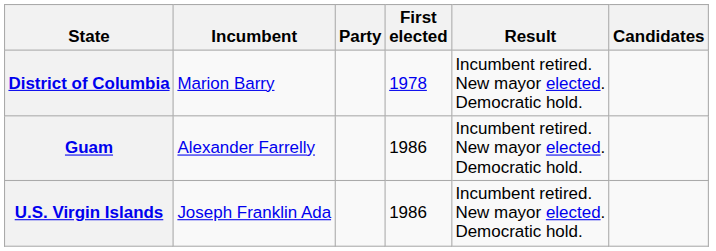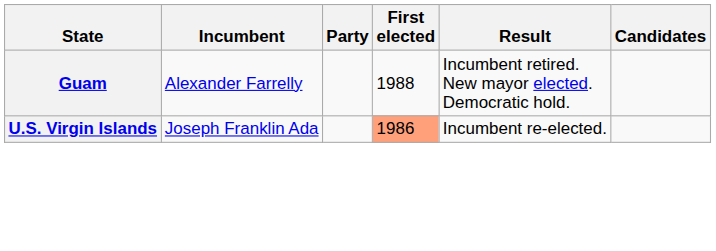- row: District of Columbia | Marion Barry | 1978 | Incumbent retired. New mayor elected. Democratic hold.
Guam | First elected: 1986 -> 1988
U.S. Virgin Islands | First elected: no background -> lightsalmon background
U.S. Virgin Islands | Result: Incumbent retired. New mayor elected. Democratic hold. -> Incumbent re-elected.
